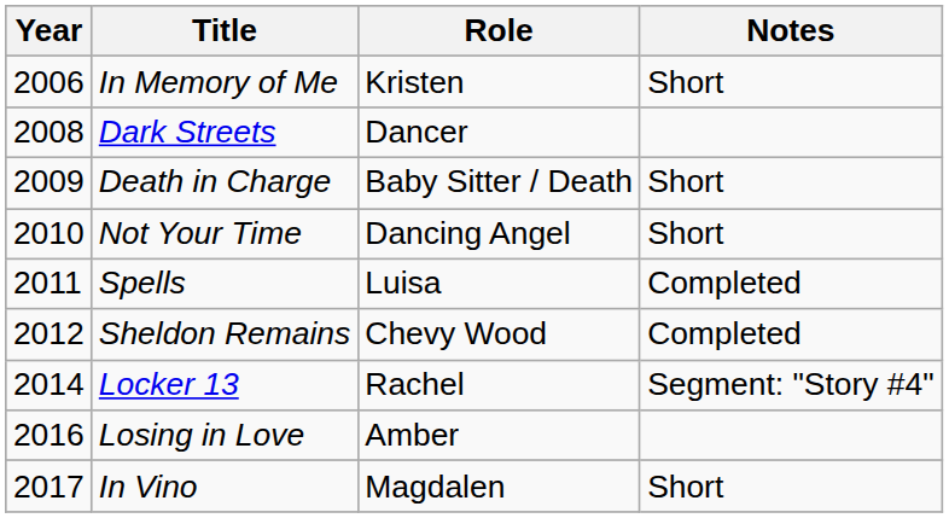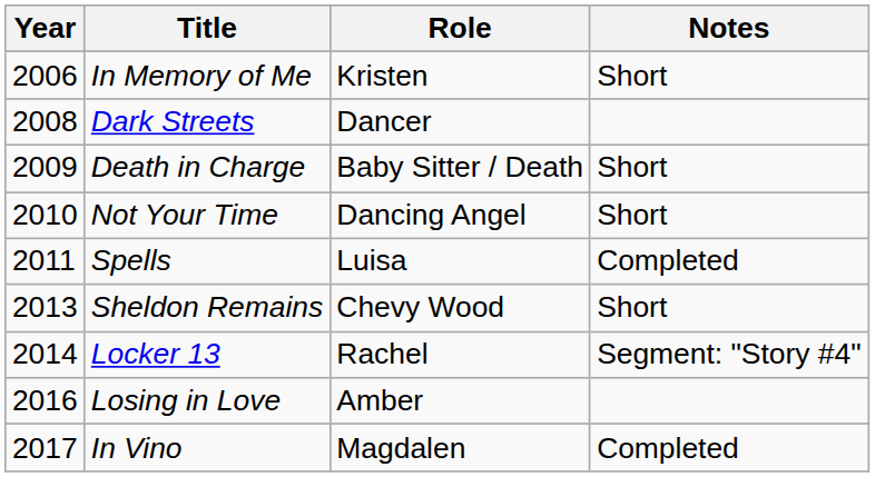Sheldon Remains | Year: 2012 -> 2013
Sheldon Remains | Notes: Completed -> Short
In Vino | Notes: Short -> Completed
